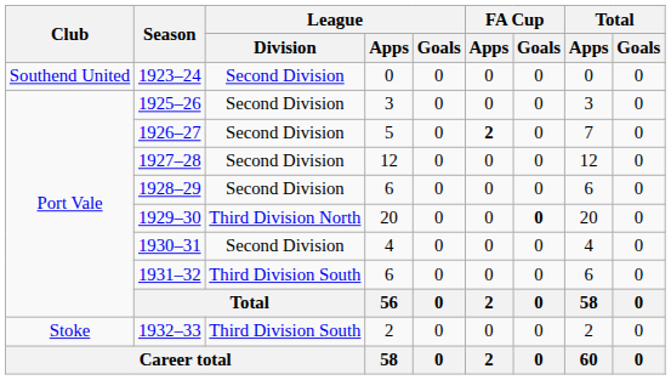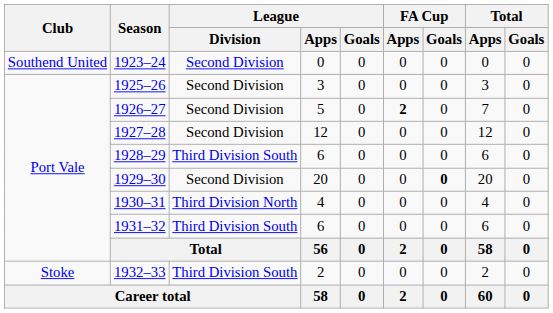1928–29 | League / Division: Second Division -> Third Division South
1929–30 | League / Division: Third Division North -> Second Division
1930–31 | League / Division: Second Division -> Third Division North
